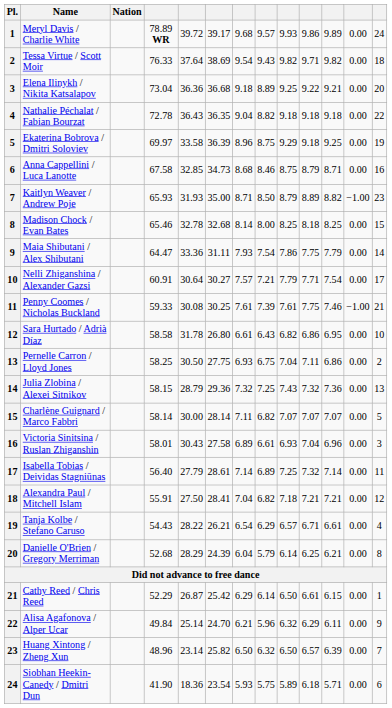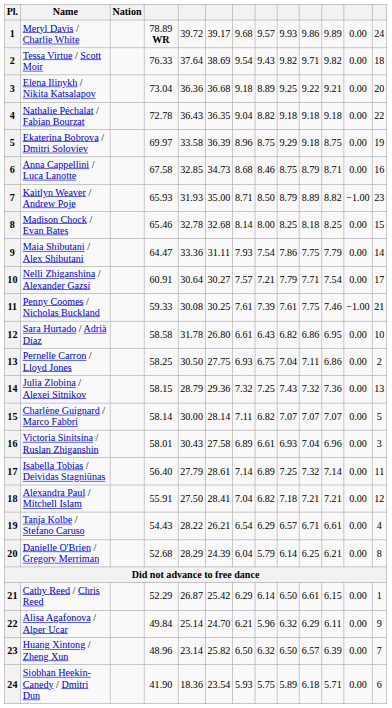Ekaterina Bobrova / Dmitri Soloviev | column 11: 9.25 -> 8.75
